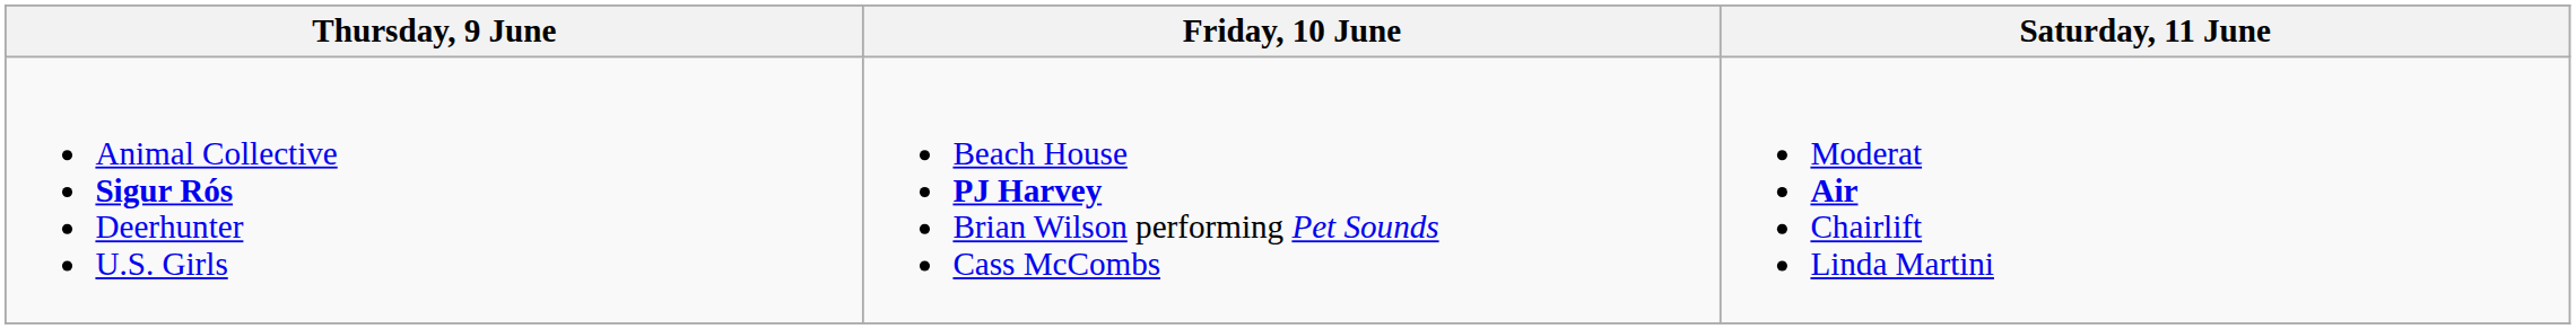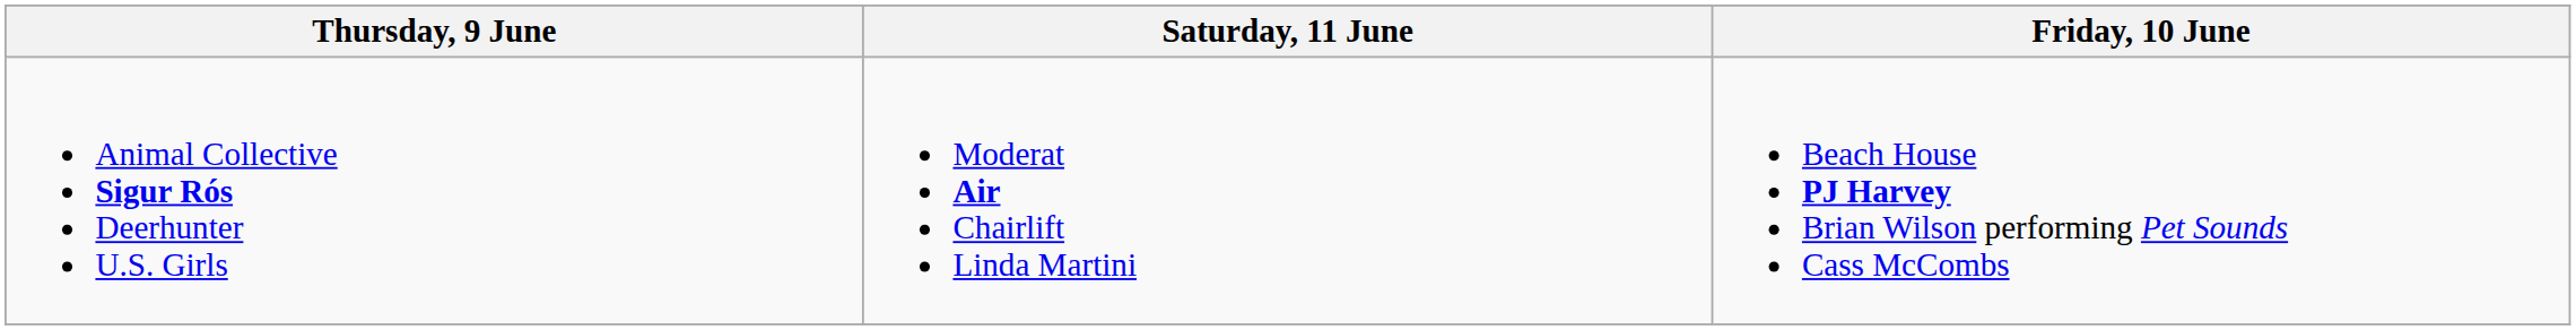columns swapped: Friday, 10 June <-> Saturday, 11 June
